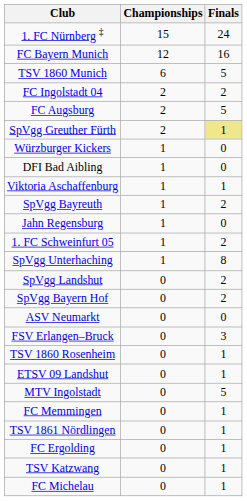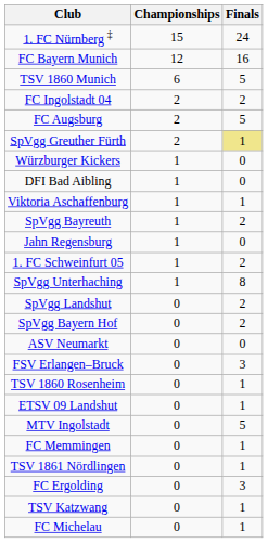FC Ergolding | Finals: 1 -> 3
